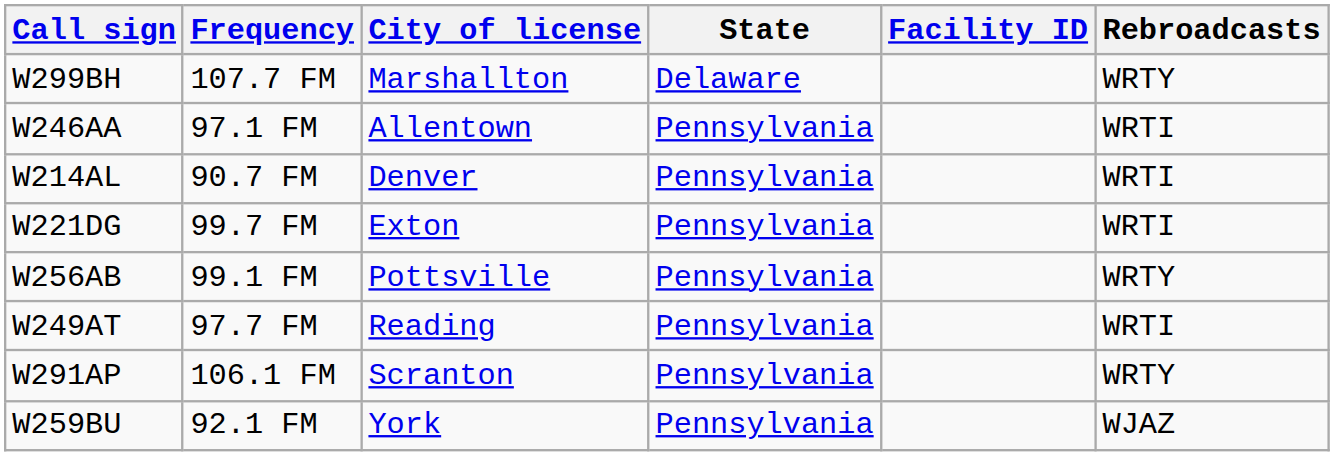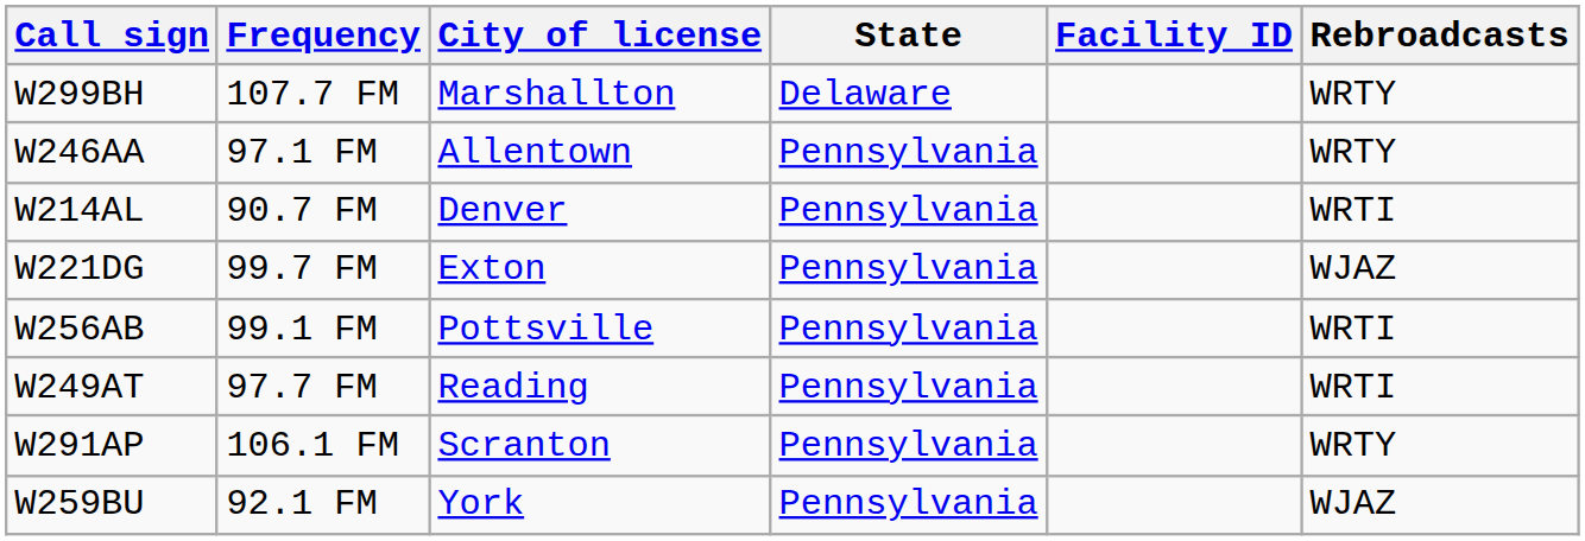W246AA | Rebroadcasts: WRTI -> WRTY
W221DG | Rebroadcasts: WRTI -> WJAZ
W256AB | Rebroadcasts: WRTY -> WRTI
